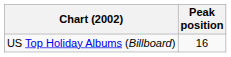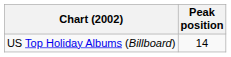US Top Holiday Albums (Billboard) | Peak position: 16 -> 14
